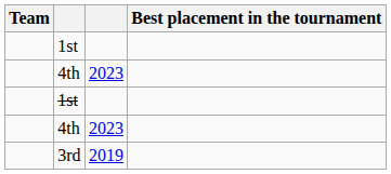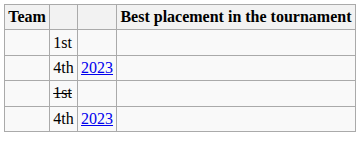- row: 3rd | 2019
